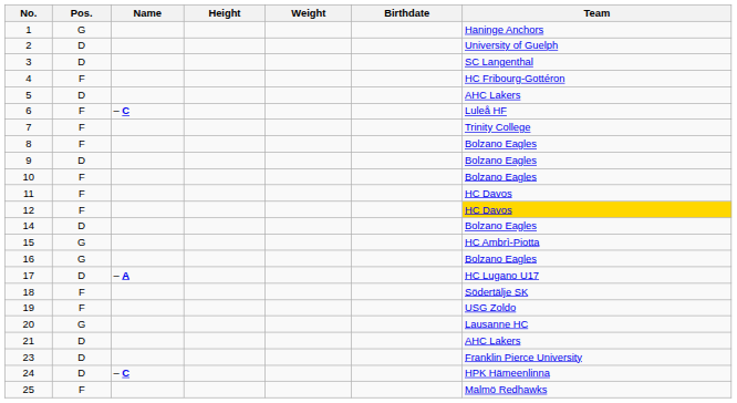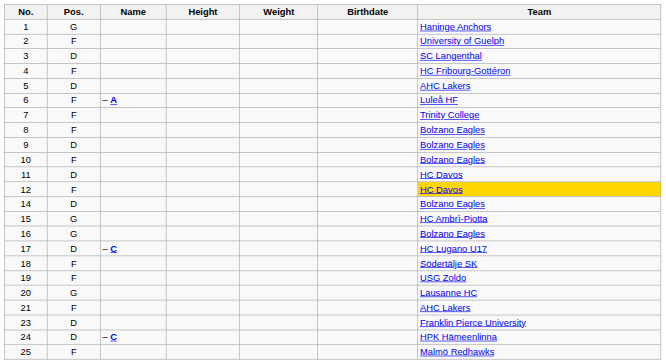2 | Pos.: D -> F
6 | Name: – C -> – A
11 | Pos.: F -> D
17 | Name: – A -> – C
21 | Pos.: D -> F
